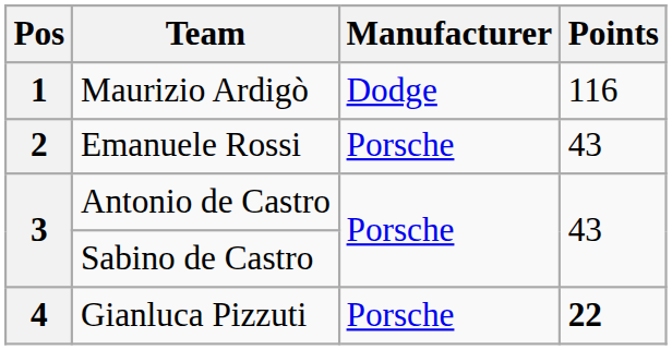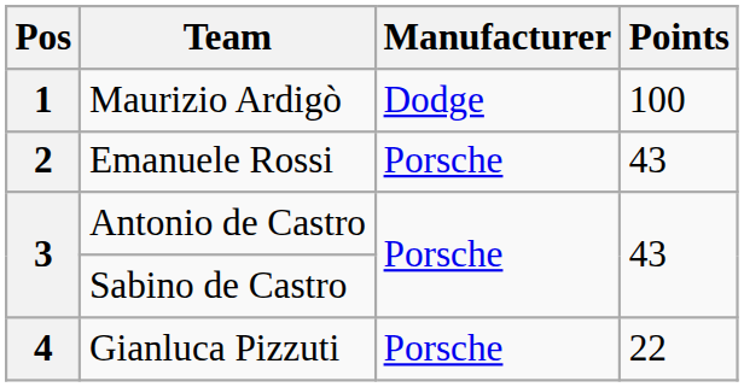Maurizio Ardigò | Points: 116 -> 100
Gianluca Pizzuti | Points: bold -> normal
